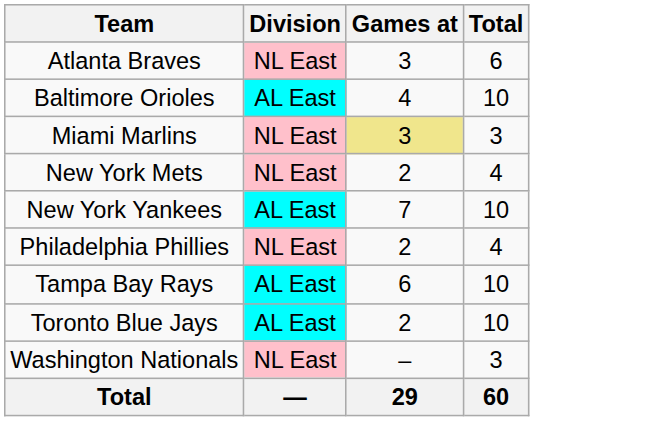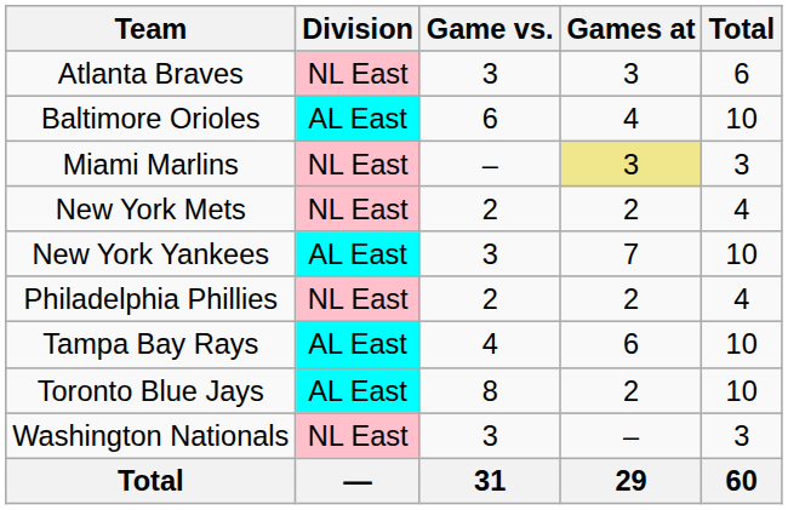+ column: Game vs. | 3 | 6 | – | 2 | 3 | 2 | 4 | 8 | 3 | 31
